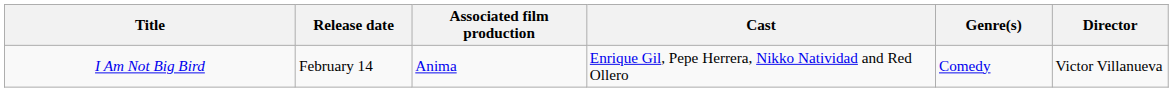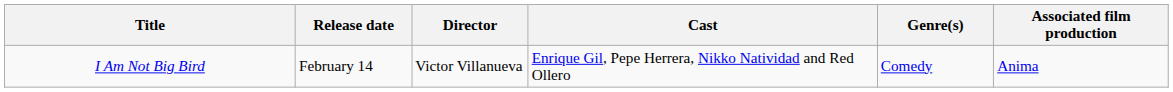columns swapped: Director <-> Associated film production
